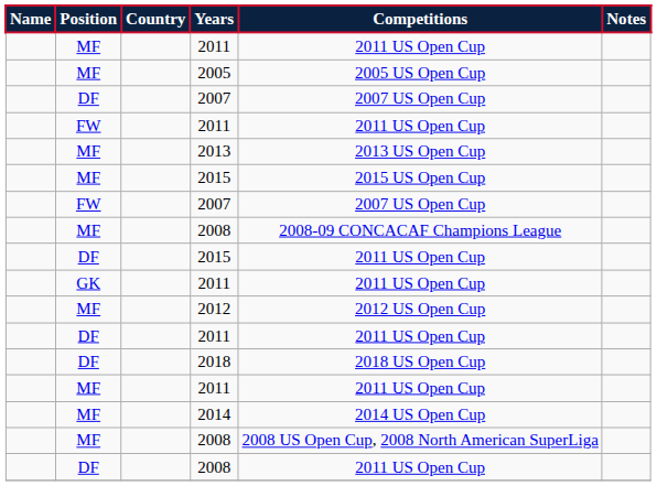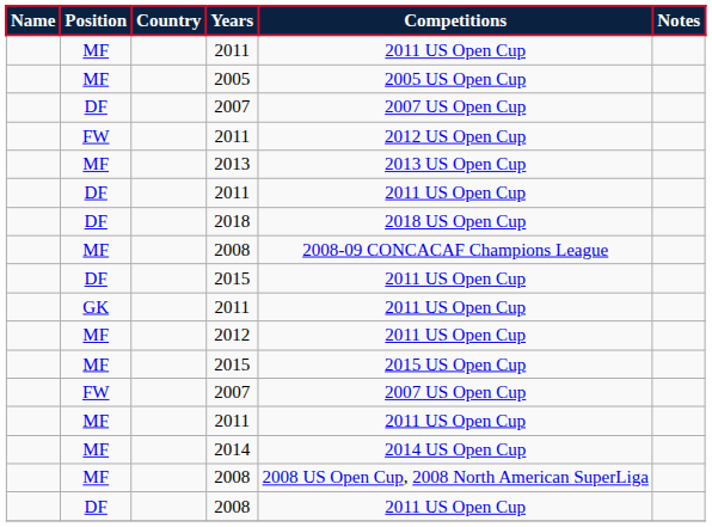FW / 2011 | Competitions: 2011 US Open Cup -> 2012 US Open Cup
rows swapped: DF / 2011 <-> MF / 2015
rows swapped: FW / 2007 <-> 2018
2012 | Competitions: 2012 US Open Cup -> 2011 US Open Cup
